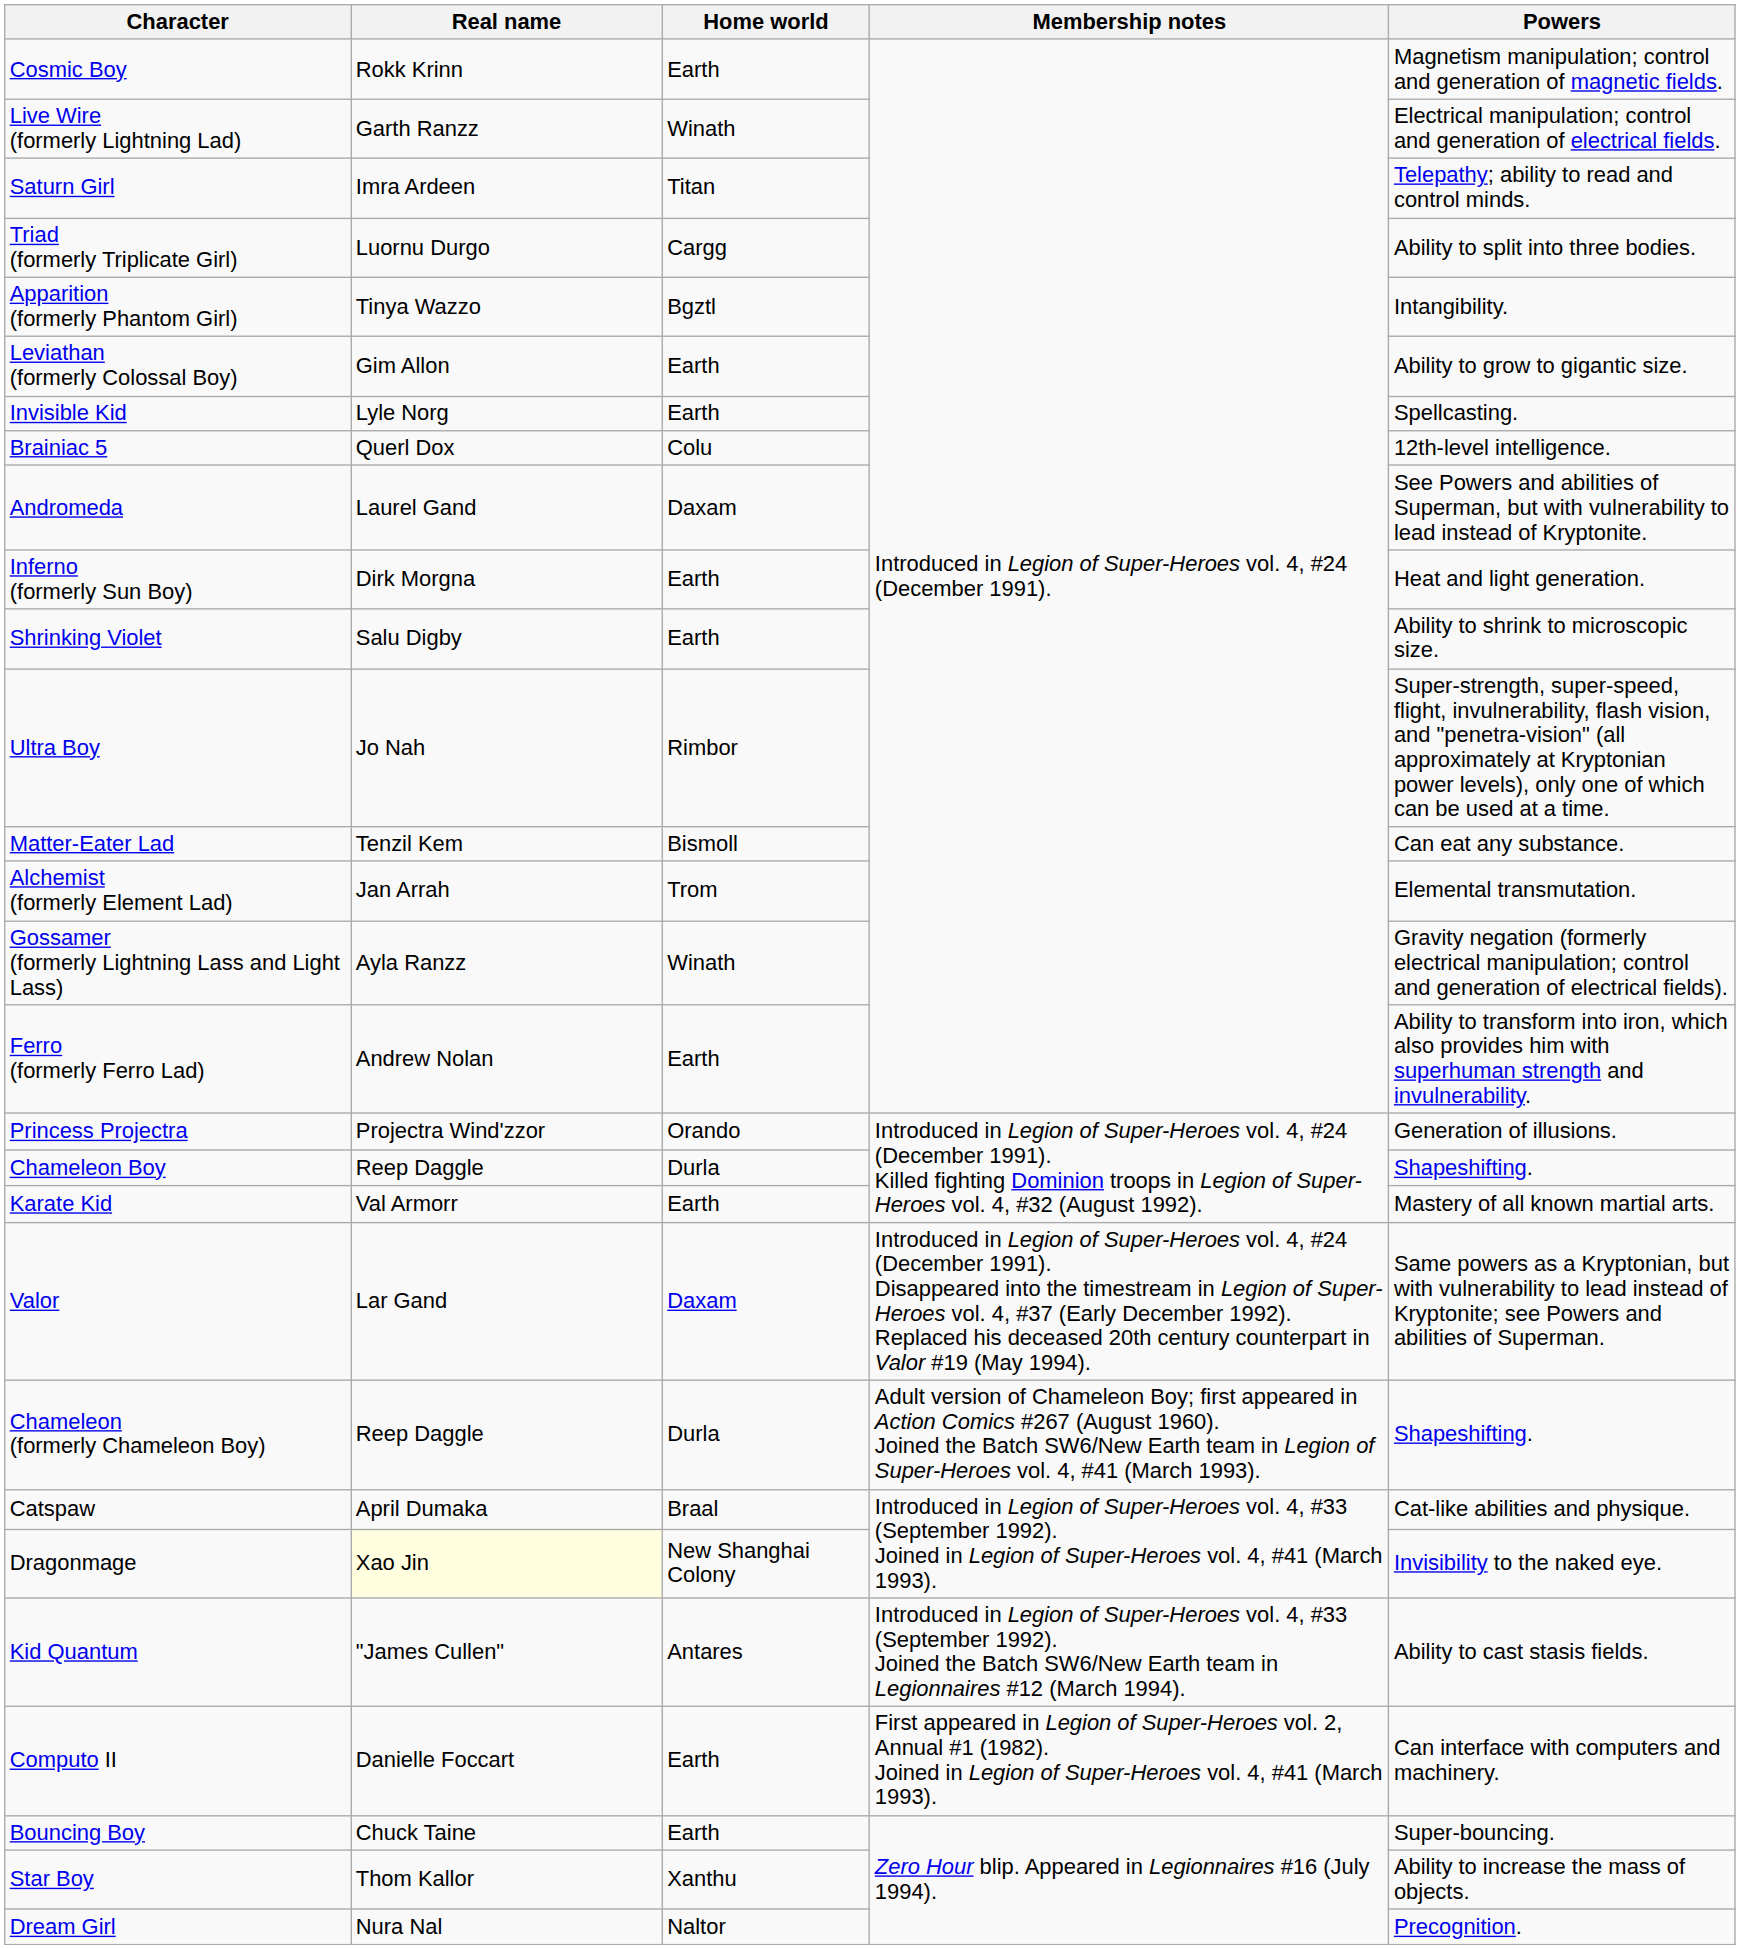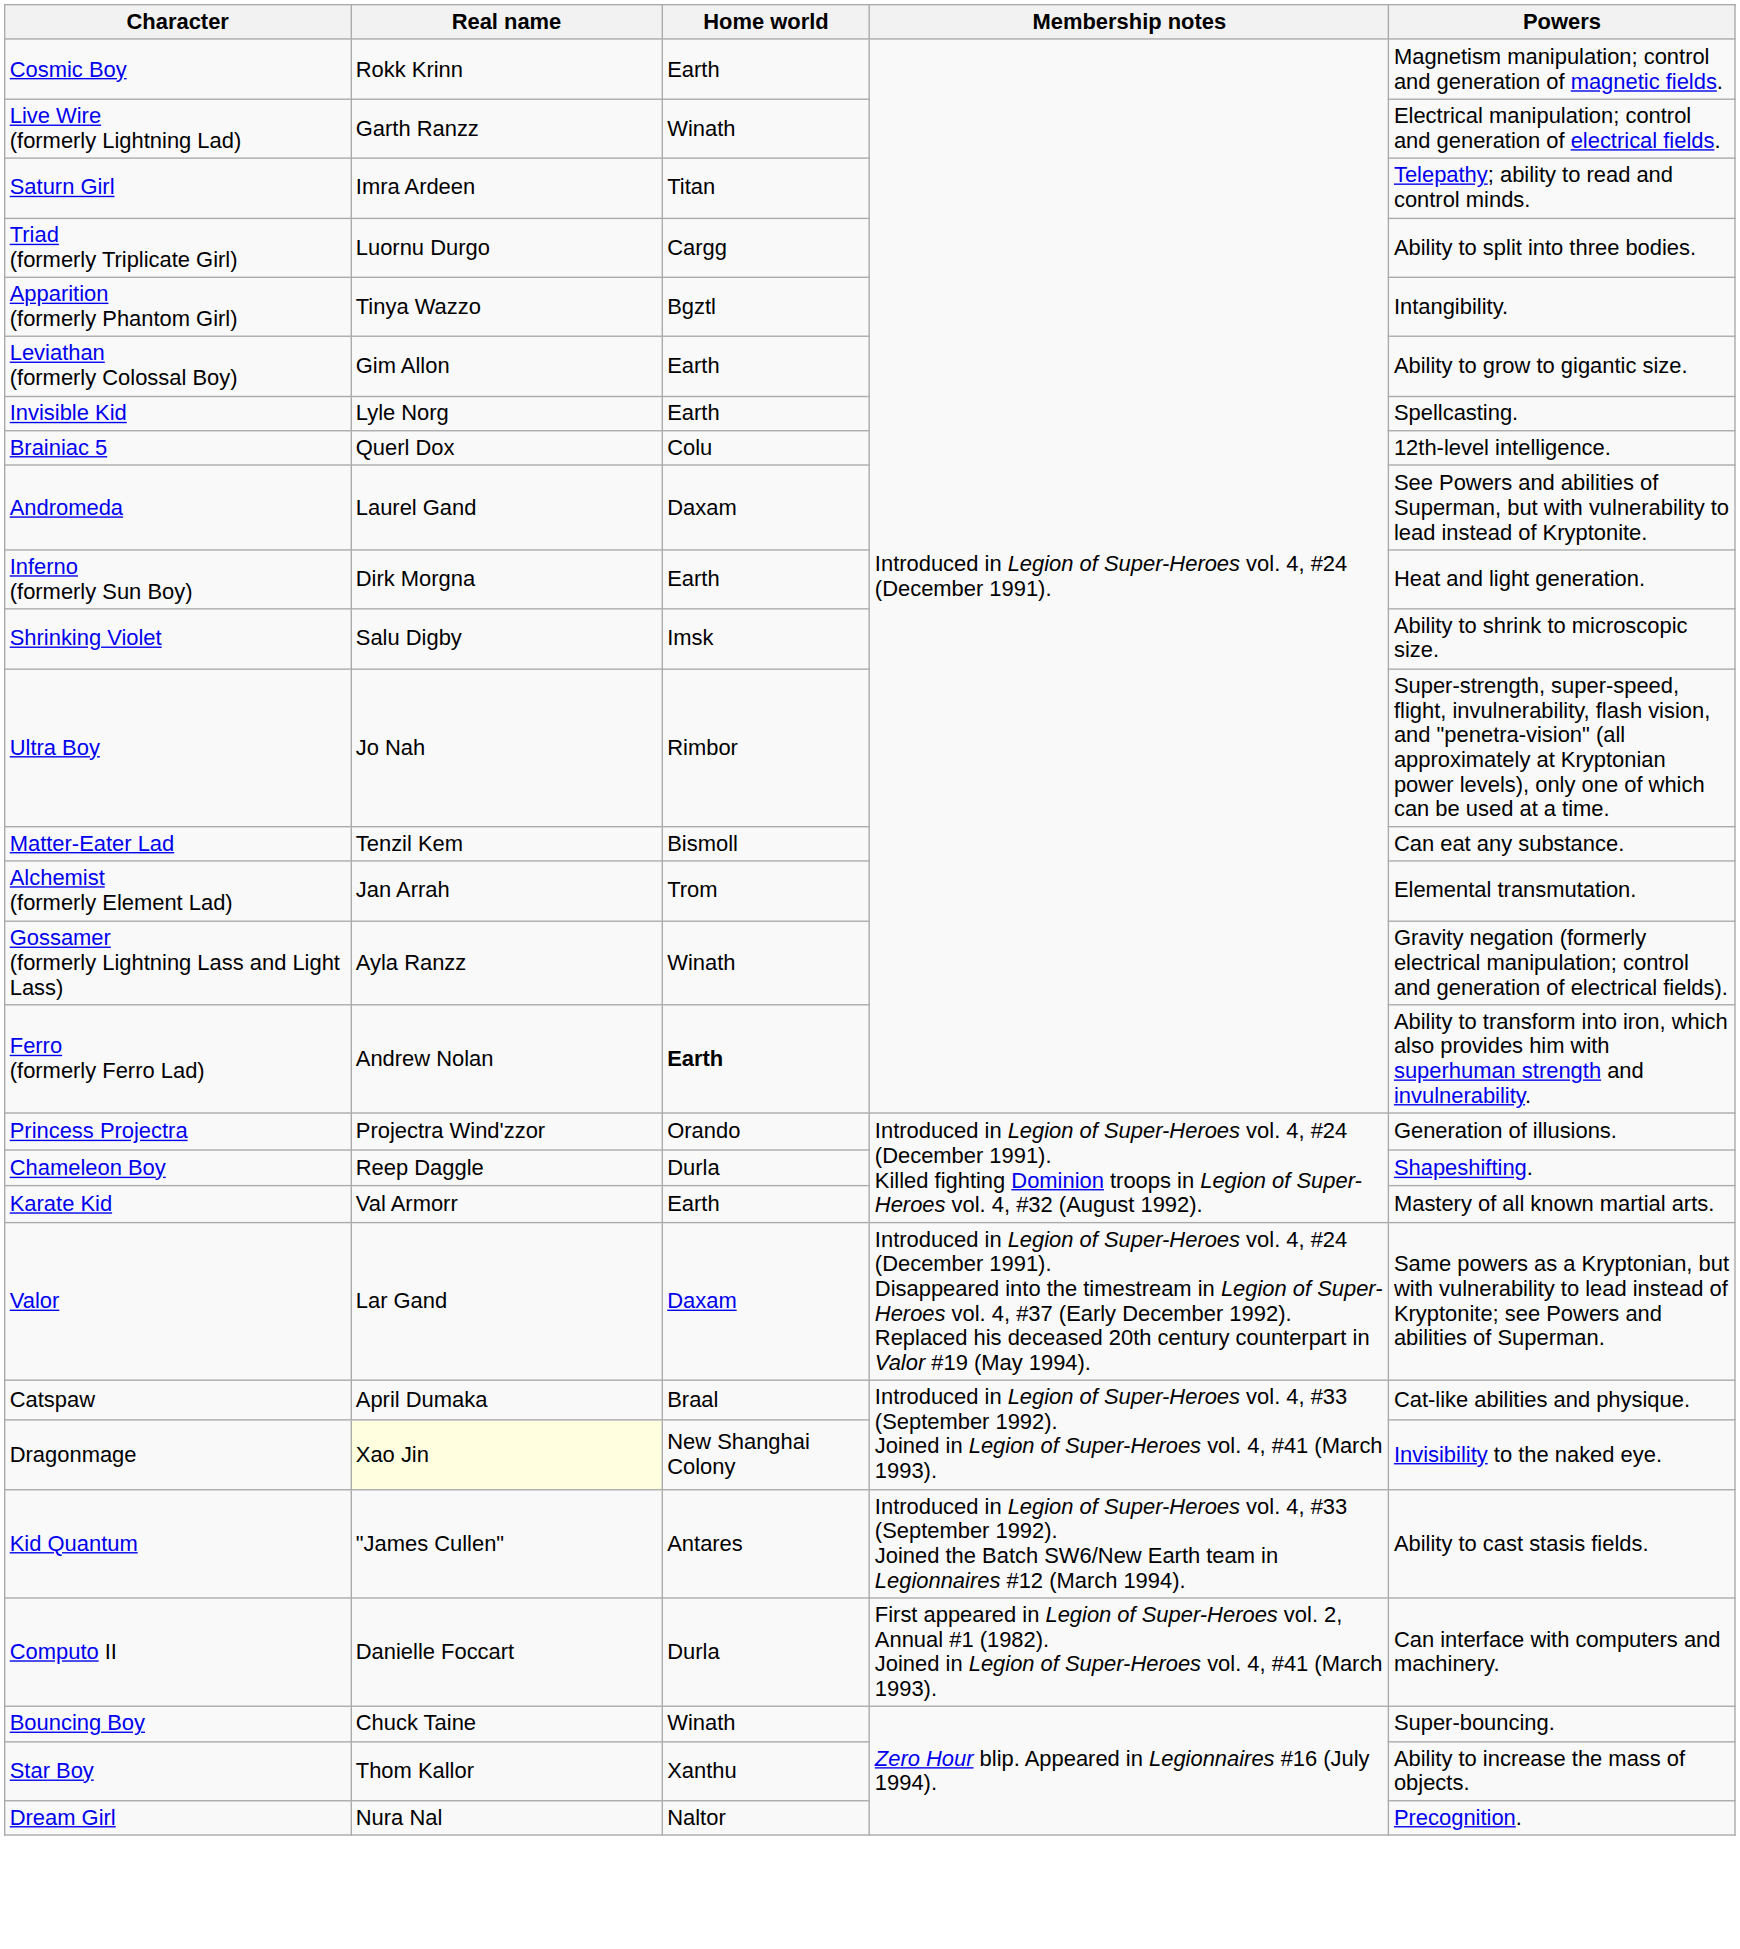Shrinking Violet | Home world: Earth -> Imsk
Ferro (formerly Ferro Lad) | Home world: normal -> bold
- row: Chameleon (formerly Chameleon Boy) | Reep Daggle | Durla | Adult version of Chameleon Boy; first appeared in Action Comics #267 (August 1960). Joined the Batch SW6/New Earth team in Legion of Super-Heroes vol. 4, #41 (March 1993). | Shapeshifting.
Computo II | Home world: Earth -> Durla
Bouncing Boy | Home world: Earth -> Winath
